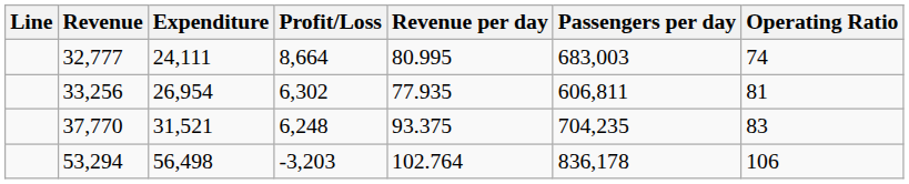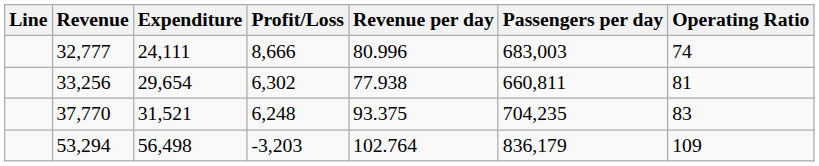32,777 | Profit/Loss: 8,664 -> 8,666
32,777 | Revenue per day: 80.995 -> 80.996
33,256 | Expenditure: 26,954 -> 29,654
33,256 | Revenue per day: 77.935 -> 77.938
33,256 | Passengers per day: 606,811 -> 660,811
53,294 | Passengers per day: 836,178 -> 836,179
53,294 | Operating Ratio: 106 -> 109
